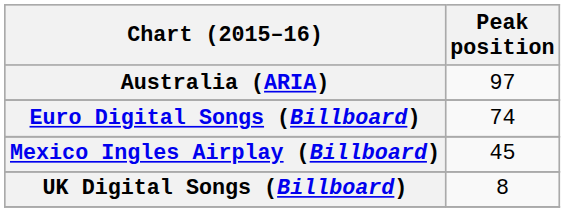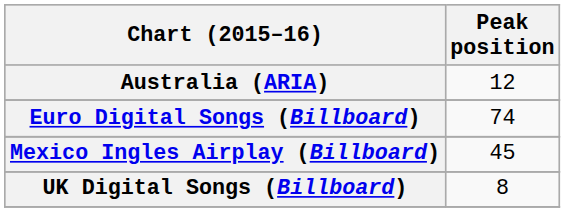Australia (ARIA) | Peak position: 97 -> 12
